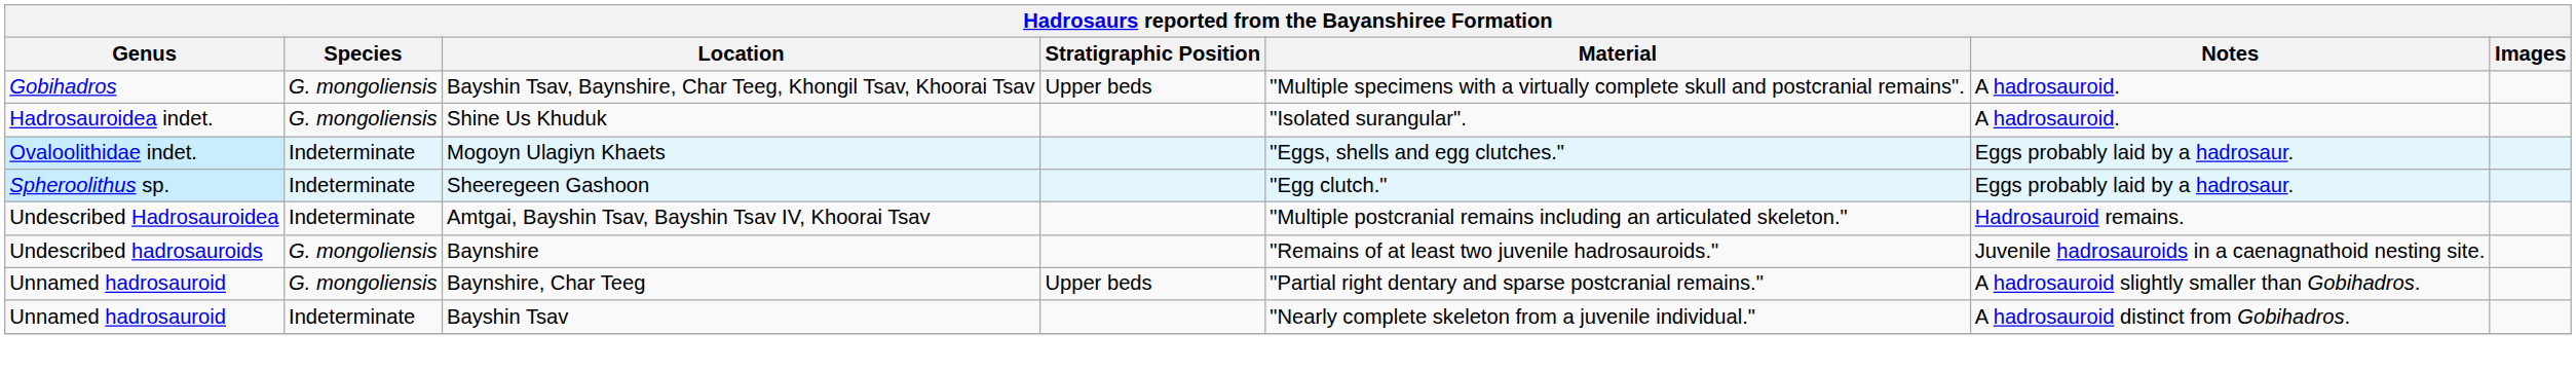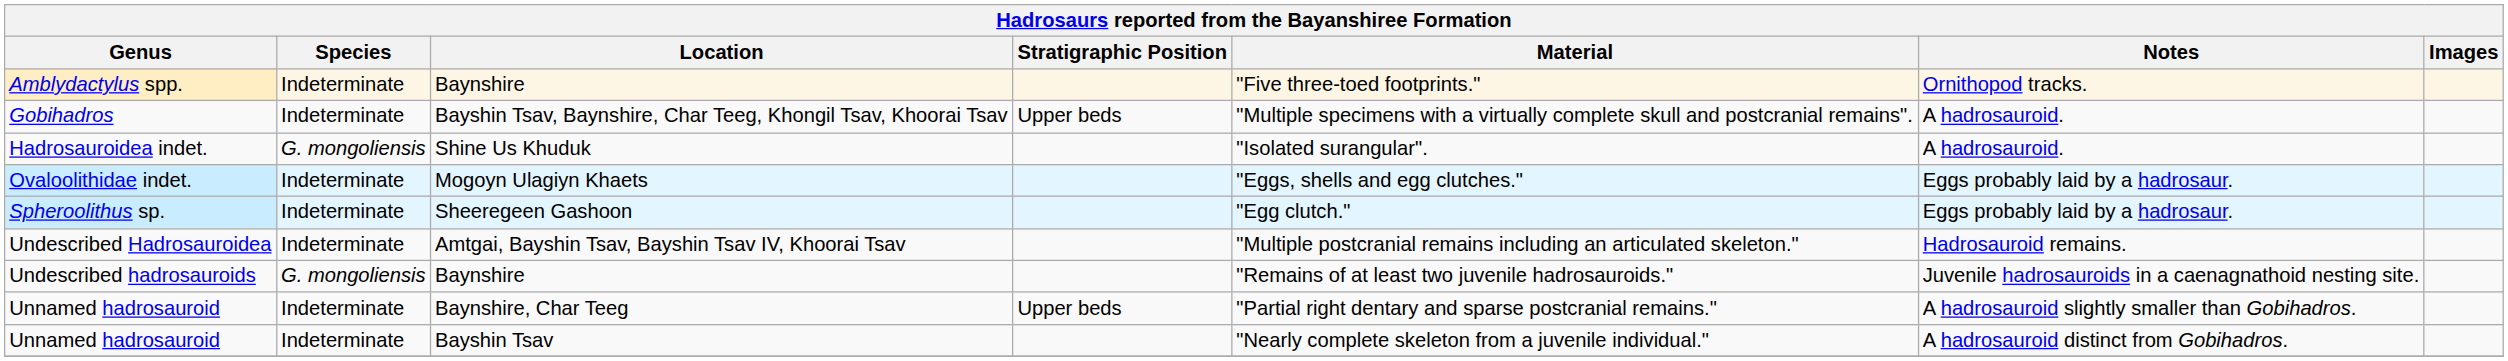+ row: Amblydactylus spp. | Indeterminate | Baynshire | "Five three-toed footprints." | Ornithopod tracks.
Gobihadros | Species: G. mongoliensis -> Indeterminate
Unnamed hadrosauroid / Baynshire, Char Teeg | Species: G. mongoliensis -> Indeterminate
